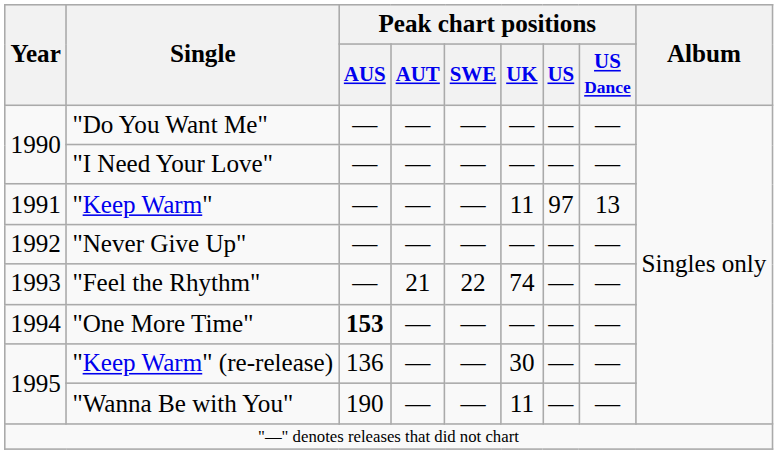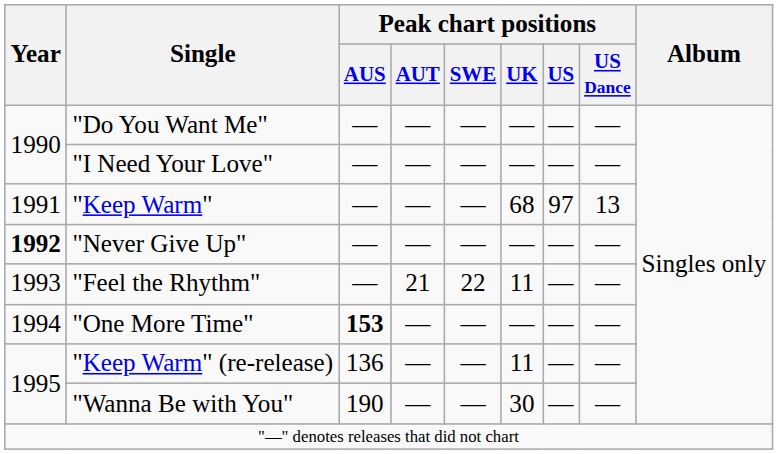"Keep Warm" | Peak chart positions / UK: 11 -> 68
"Never Give Up" | Year: normal -> bold
"Feel the Rhythm" | Peak chart positions / UK: 74 -> 11
"Keep Warm" (re-release) | Peak chart positions / UK: 30 -> 11
"Wanna Be with You" | Peak chart positions / UK: 11 -> 30
